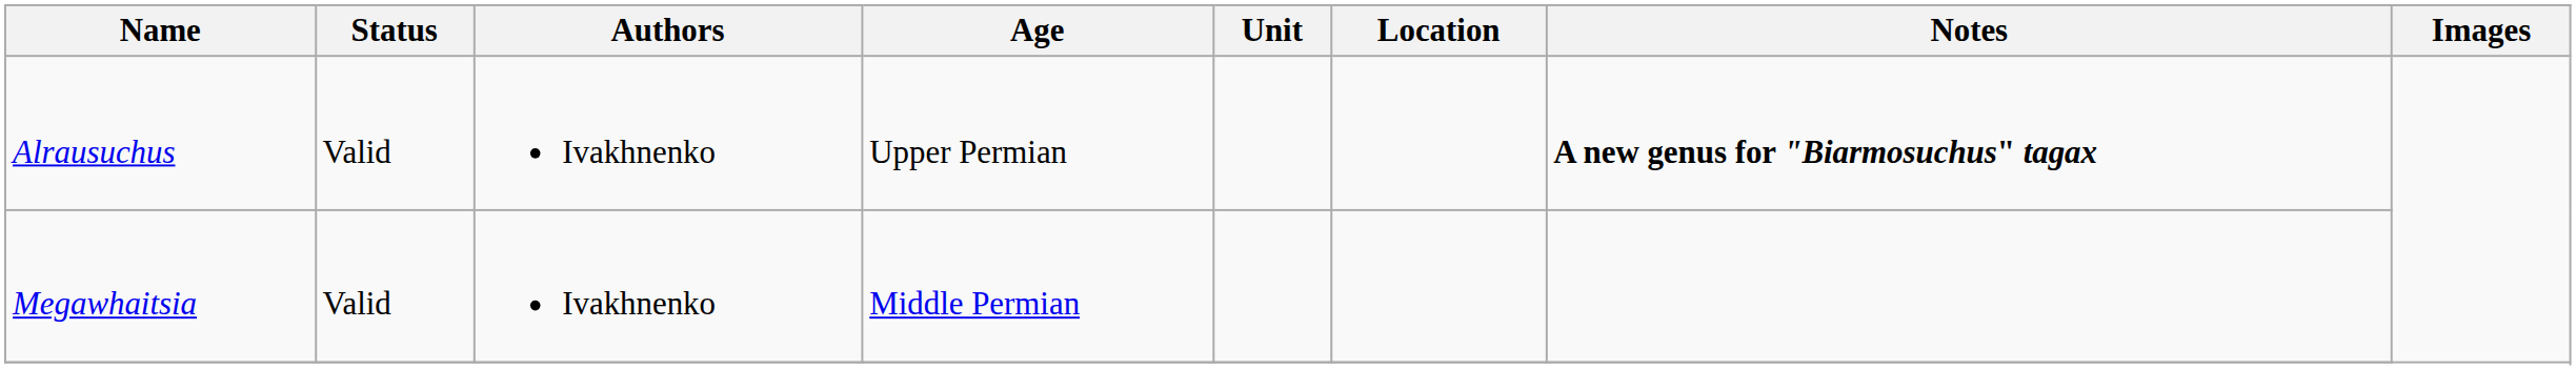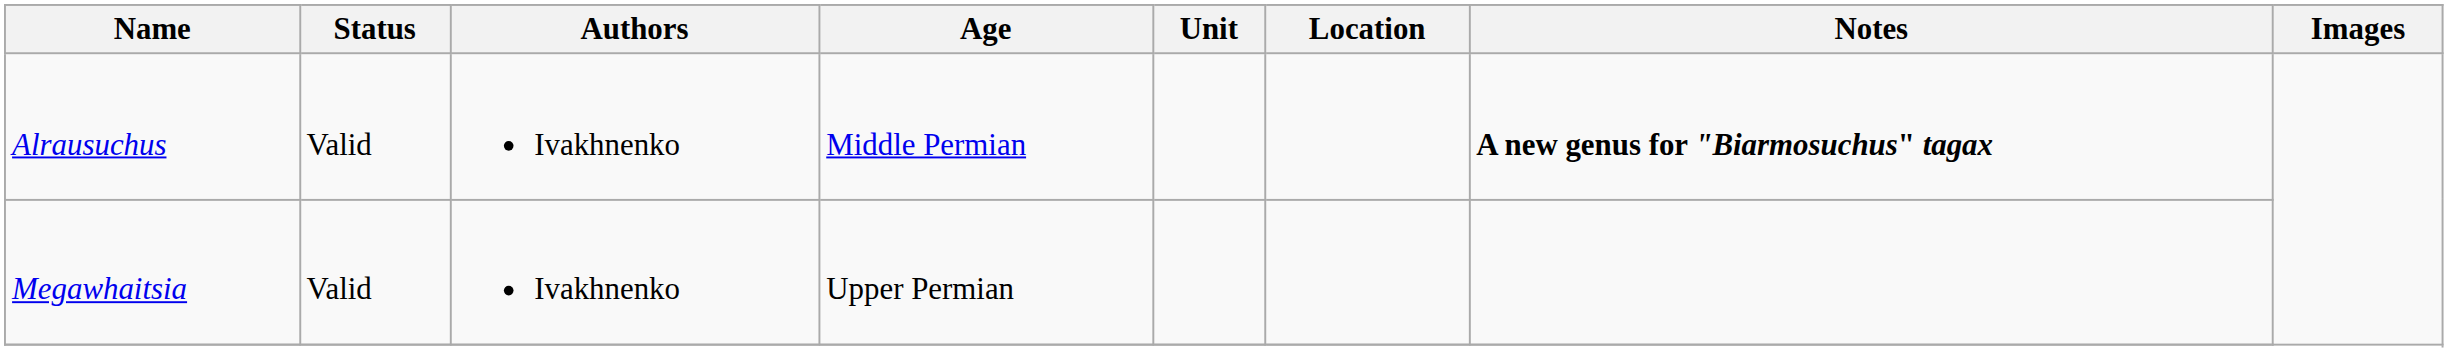Alrausuchus | Age: Upper Permian -> Middle Permian
Megawhaitsia | Age: Middle Permian -> Upper Permian
